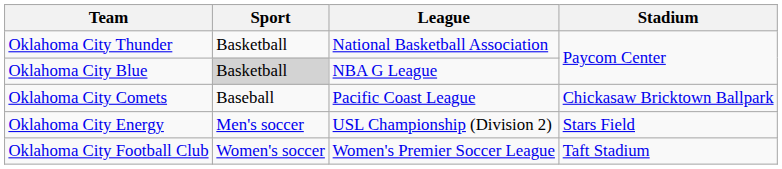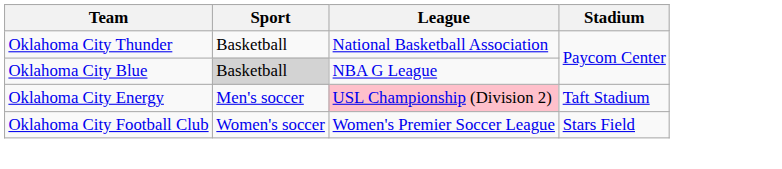- row: Oklahoma City Comets | Baseball | Pacific Coast League | Chickasaw Bricktown Ballpark
Oklahoma City Energy | League: no background -> pink background
Oklahoma City Energy | Stadium: Stars Field -> Taft Stadium
Oklahoma City Football Club | Stadium: Taft Stadium -> Stars Field
